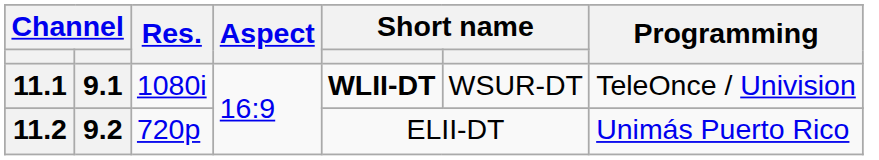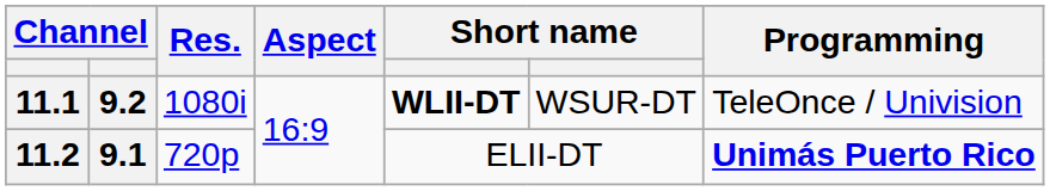11.1 | column 2: 9.1 -> 9.2
11.2 | column 2: 9.2 -> 9.1
11.2 | Programming: normal -> bold
